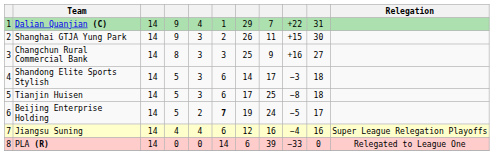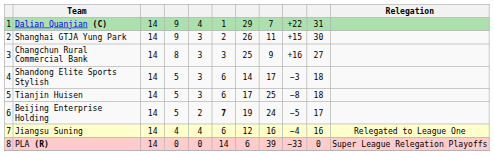Jiangsu Suning | Relegation: Super League Relegation Playoffs -> Relegated to League One
PLA (R) | Relegation: Relegated to League One -> Super League Relegation Playoffs
